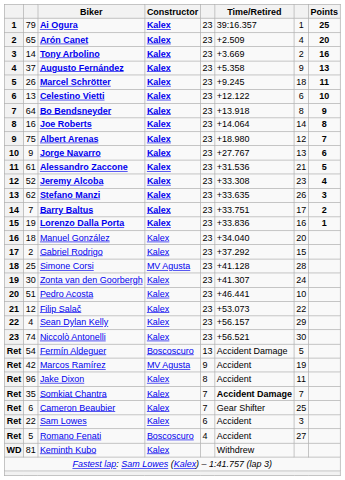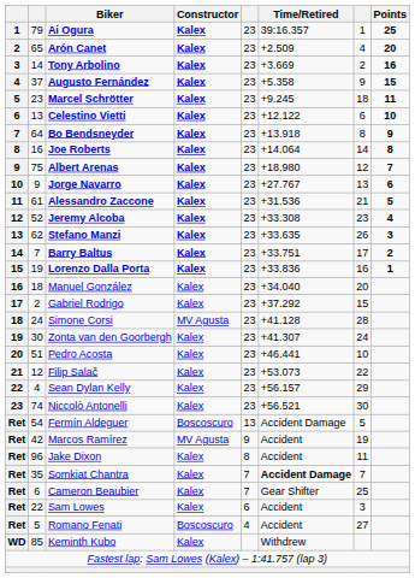Augusto Fernández | Points: 13 -> 15
Marcel Schrötter | column 2: 26 -> 23
Simone Corsi | column 2: 25 -> 24
Keminth Kubo | column 2: 81 -> 85
